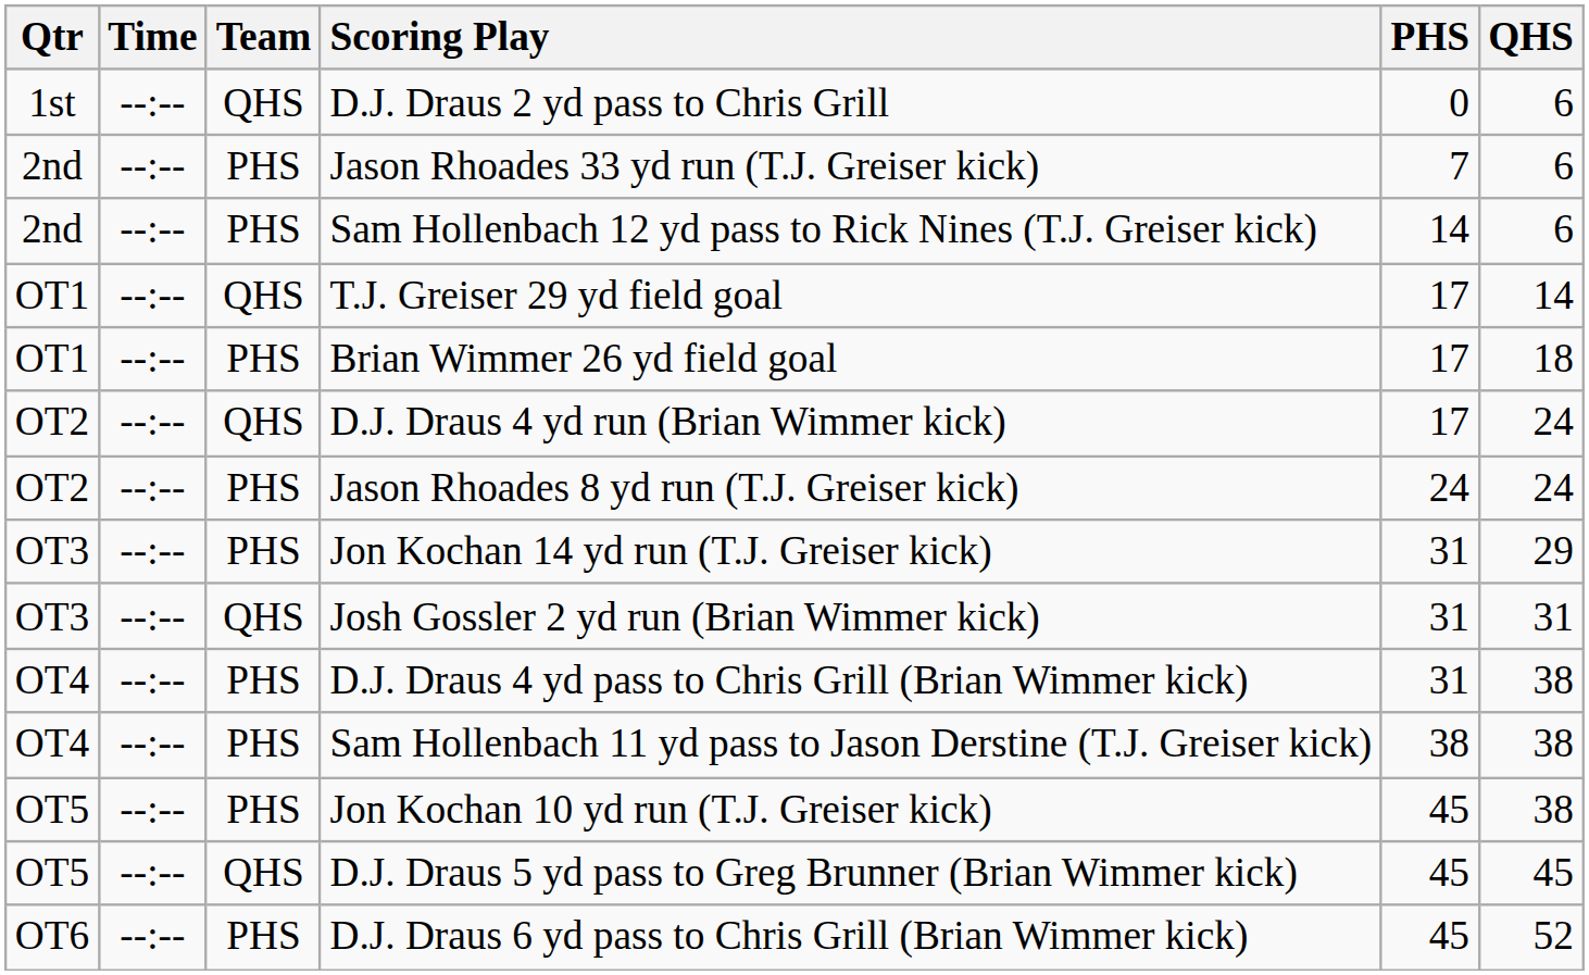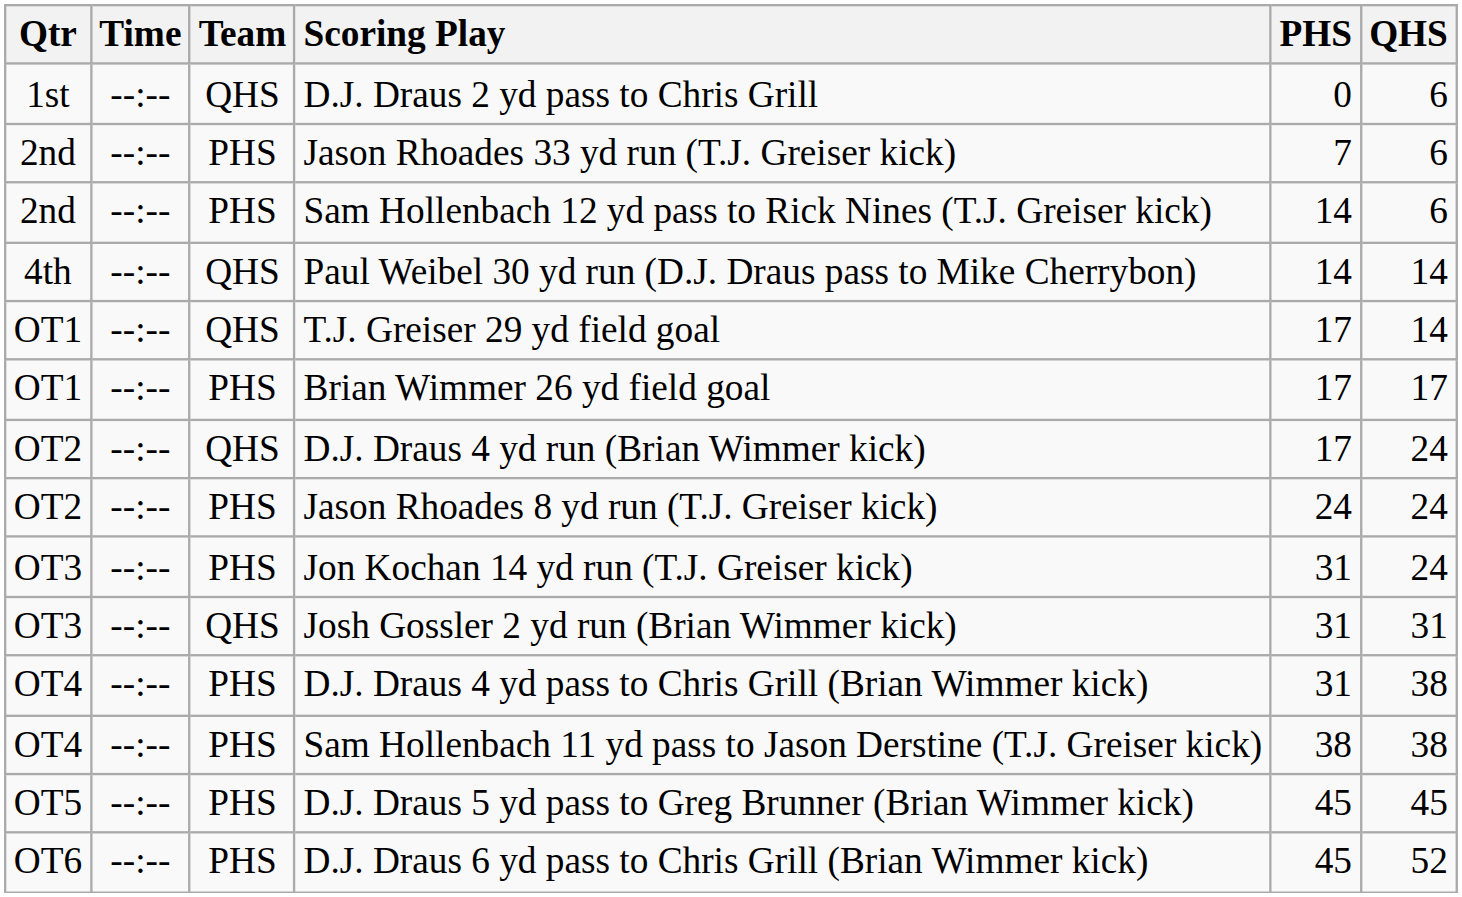+ row: 4th | --:-- | QHS | Paul Weibel 30 yd run (D.J. Draus pass to Mike Cherrybon) | 14 | 14
Brian Wimmer 26 yd field goal | QHS: 18 -> 17
Jon Kochan 14 yd run (T.J. Greiser kick) | QHS: 29 -> 24
- row: OT5 | --:-- | PHS | Jon Kochan 10 yd run (T.J. Greiser kick) | 45 | 38
D.J. Draus 5 yd pass to Greg Brunner (Brian Wimmer kick) | Team: QHS -> PHS
